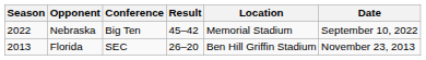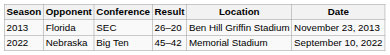rows swapped: Florida <-> Nebraska
